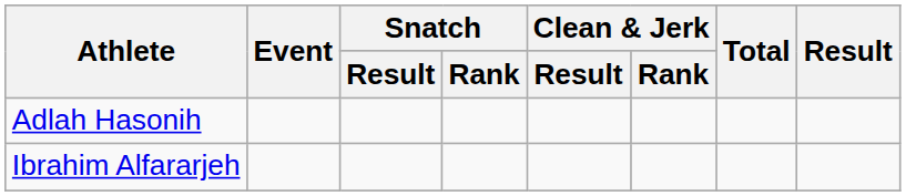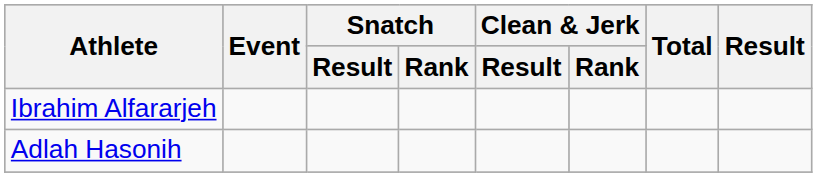rows swapped: Ibrahim Alfararjeh <-> Adlah Hasonih
